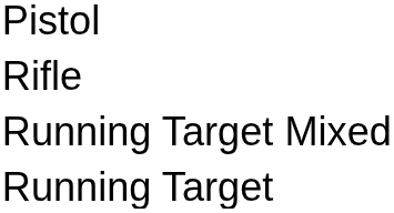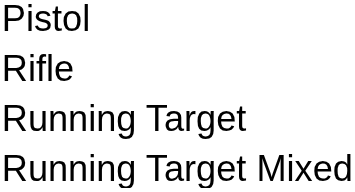rows swapped: Running Target <-> Running Target Mixed
